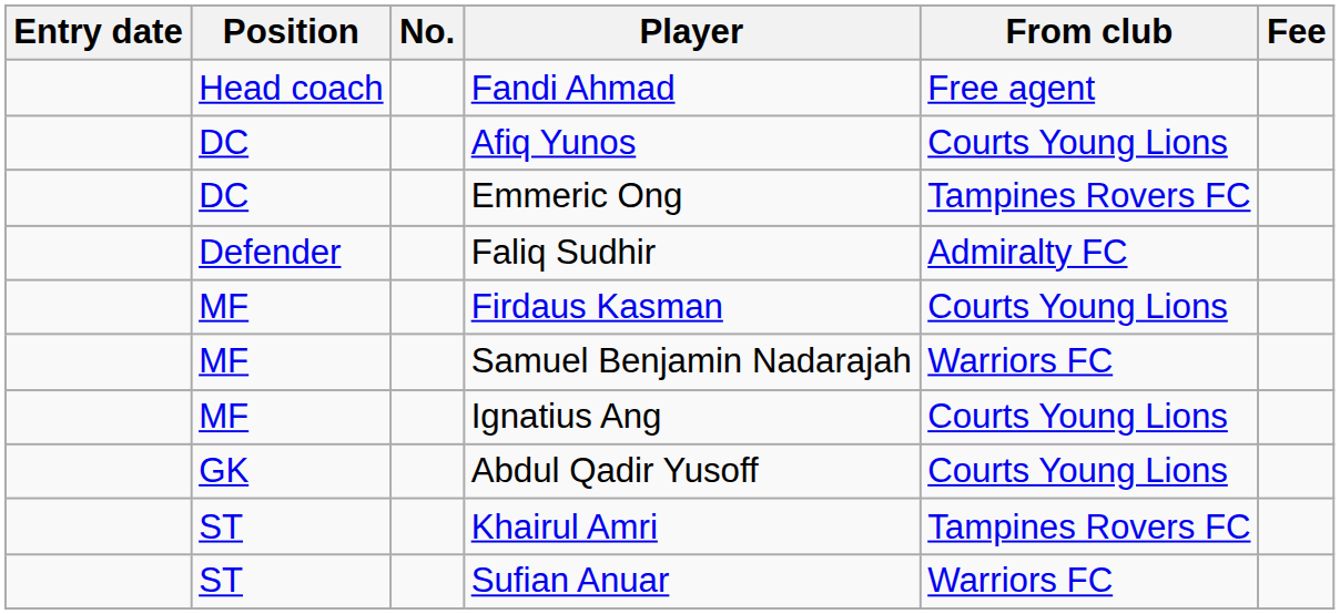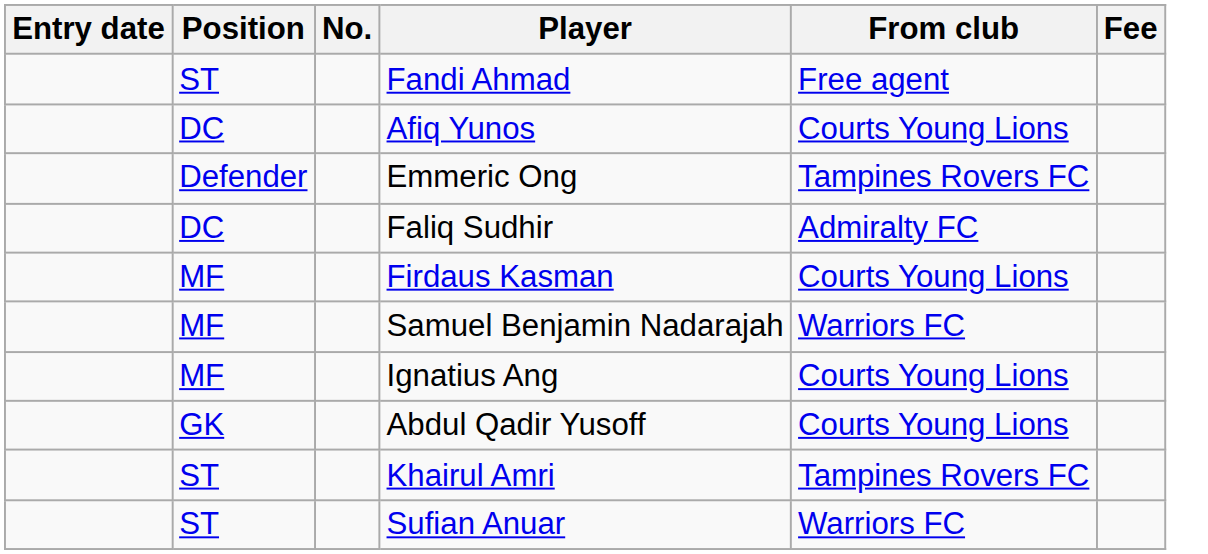Fandi Ahmad | Position: Head coach -> ST
Emmeric Ong | Position: DC -> Defender
Faliq Sudhir | Position: Defender -> DC
